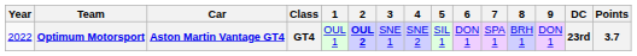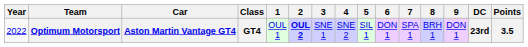Optimum Motorsport | Points: 3.7 -> 3.5
